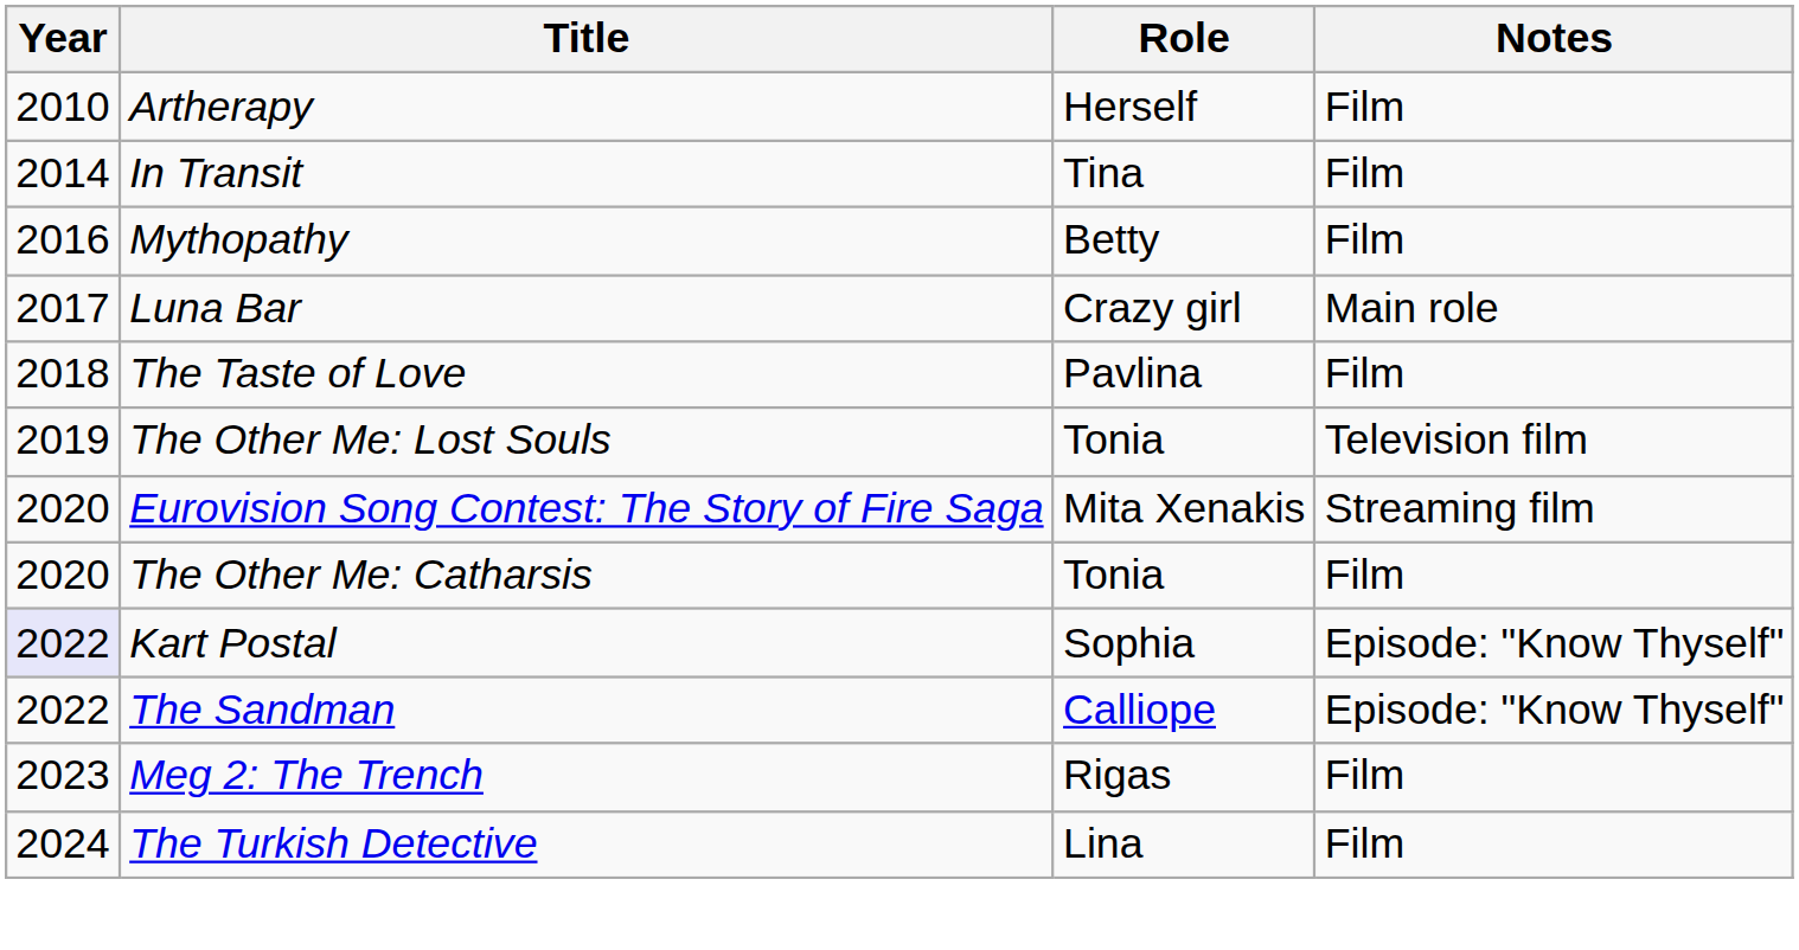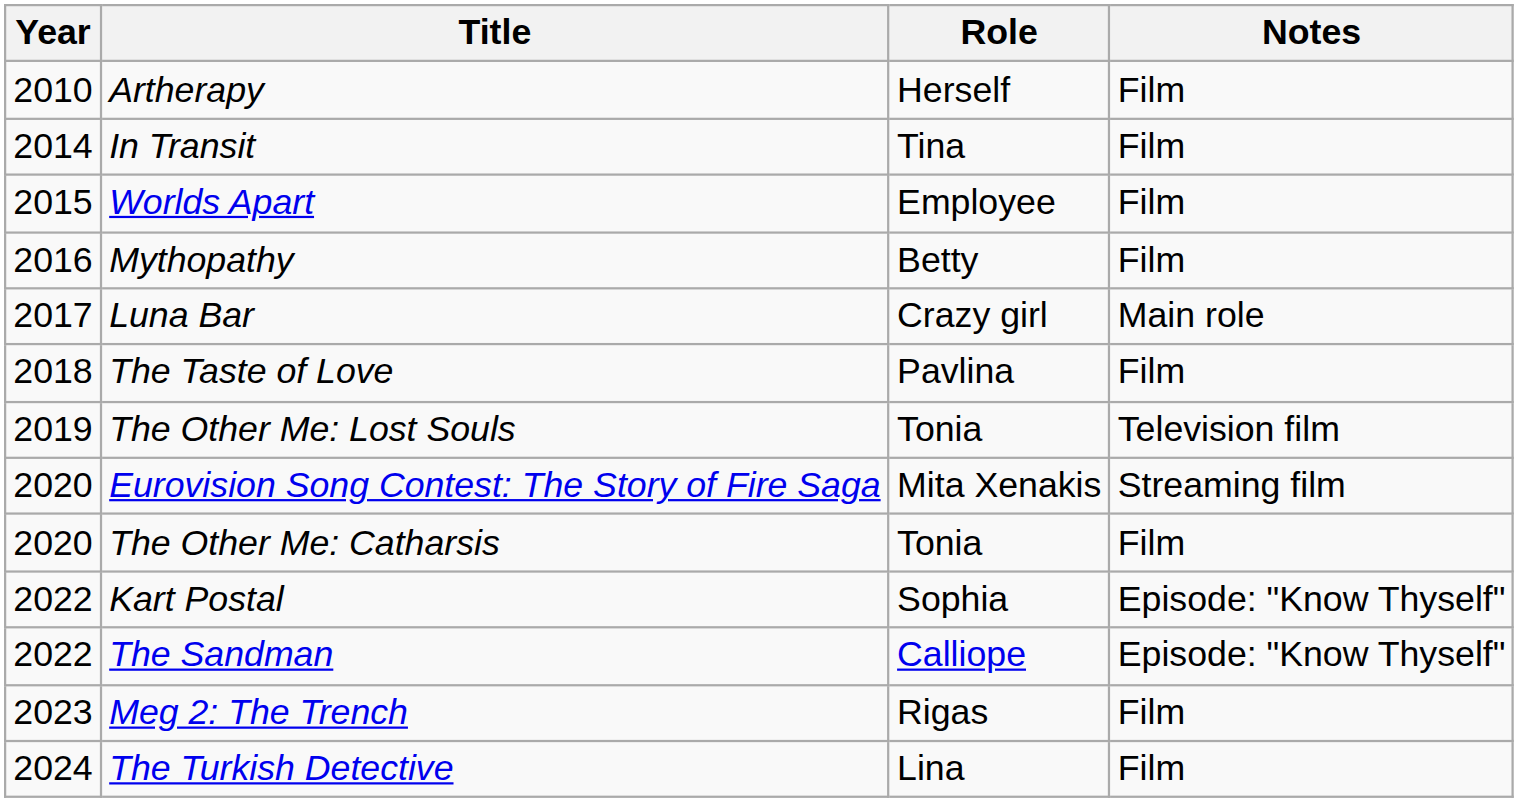+ row: 2015 | Worlds Apart | Employee | Film
Kart Postal | Year: lavender background -> no background
